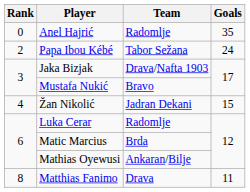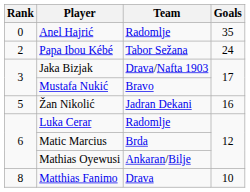Žan Nikolić | Rank: 4 -> 5
Žan Nikolić | Goals: 15 -> 16
Matthias Fanimo | Goals: 11 -> 10
